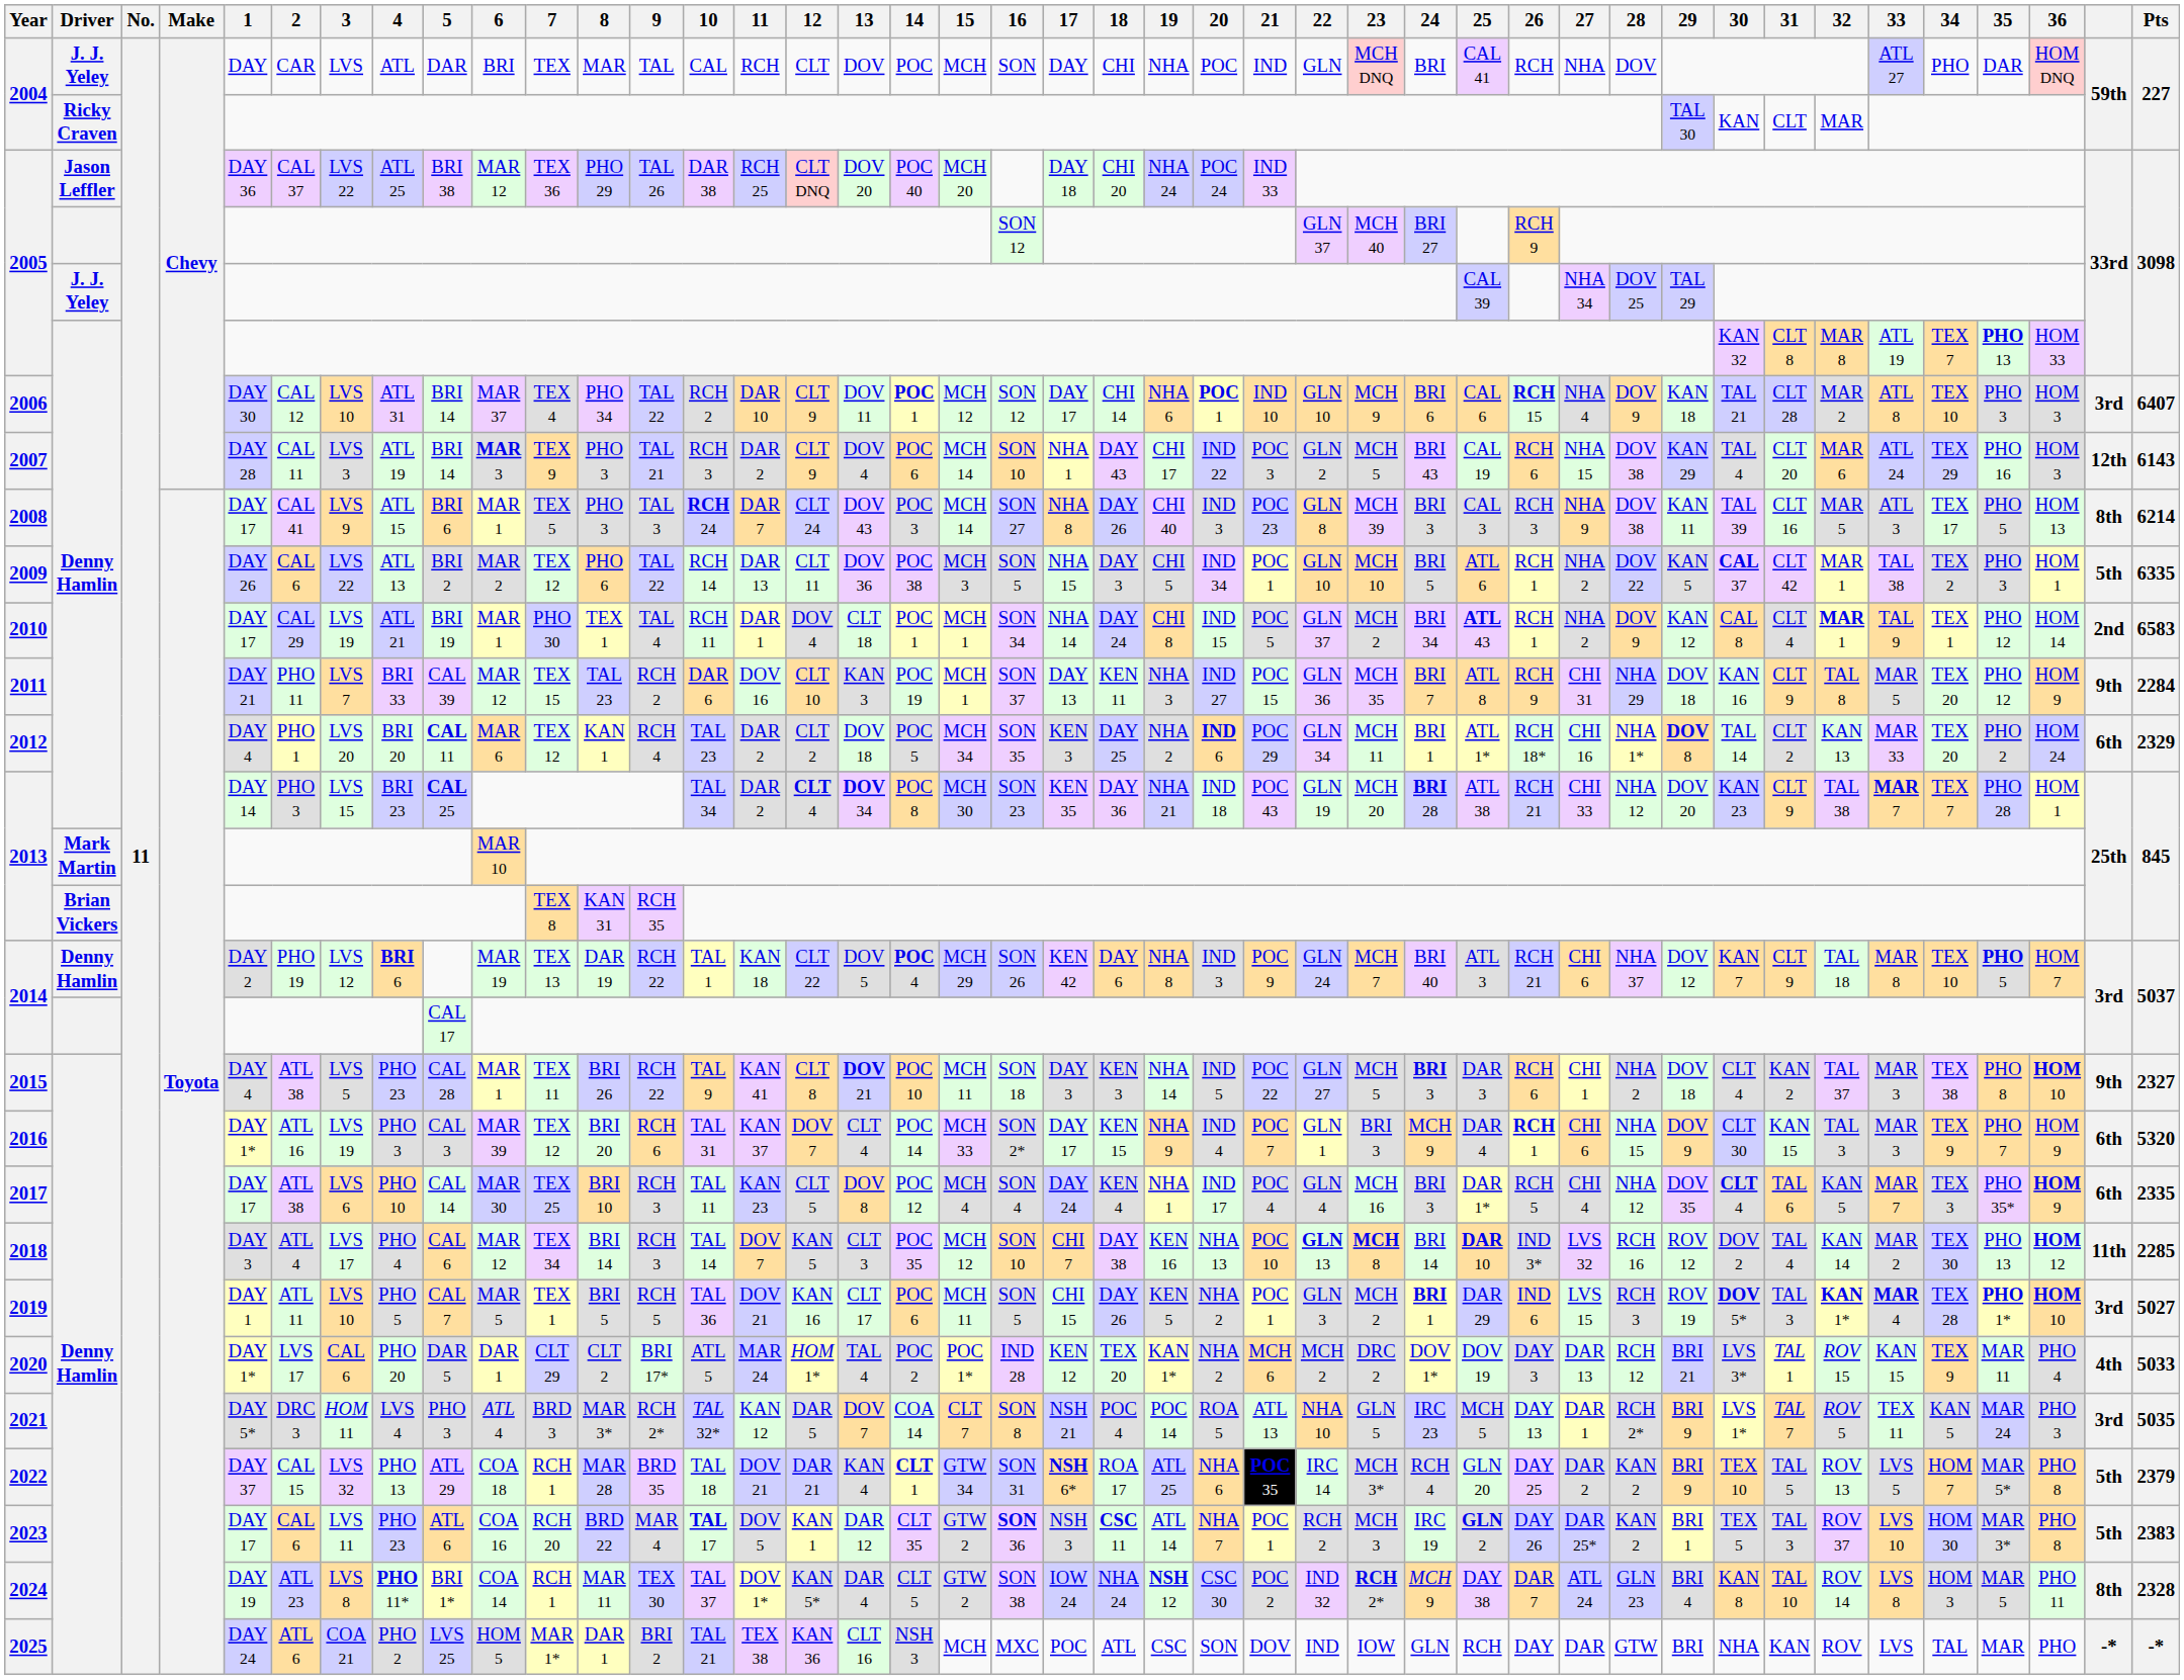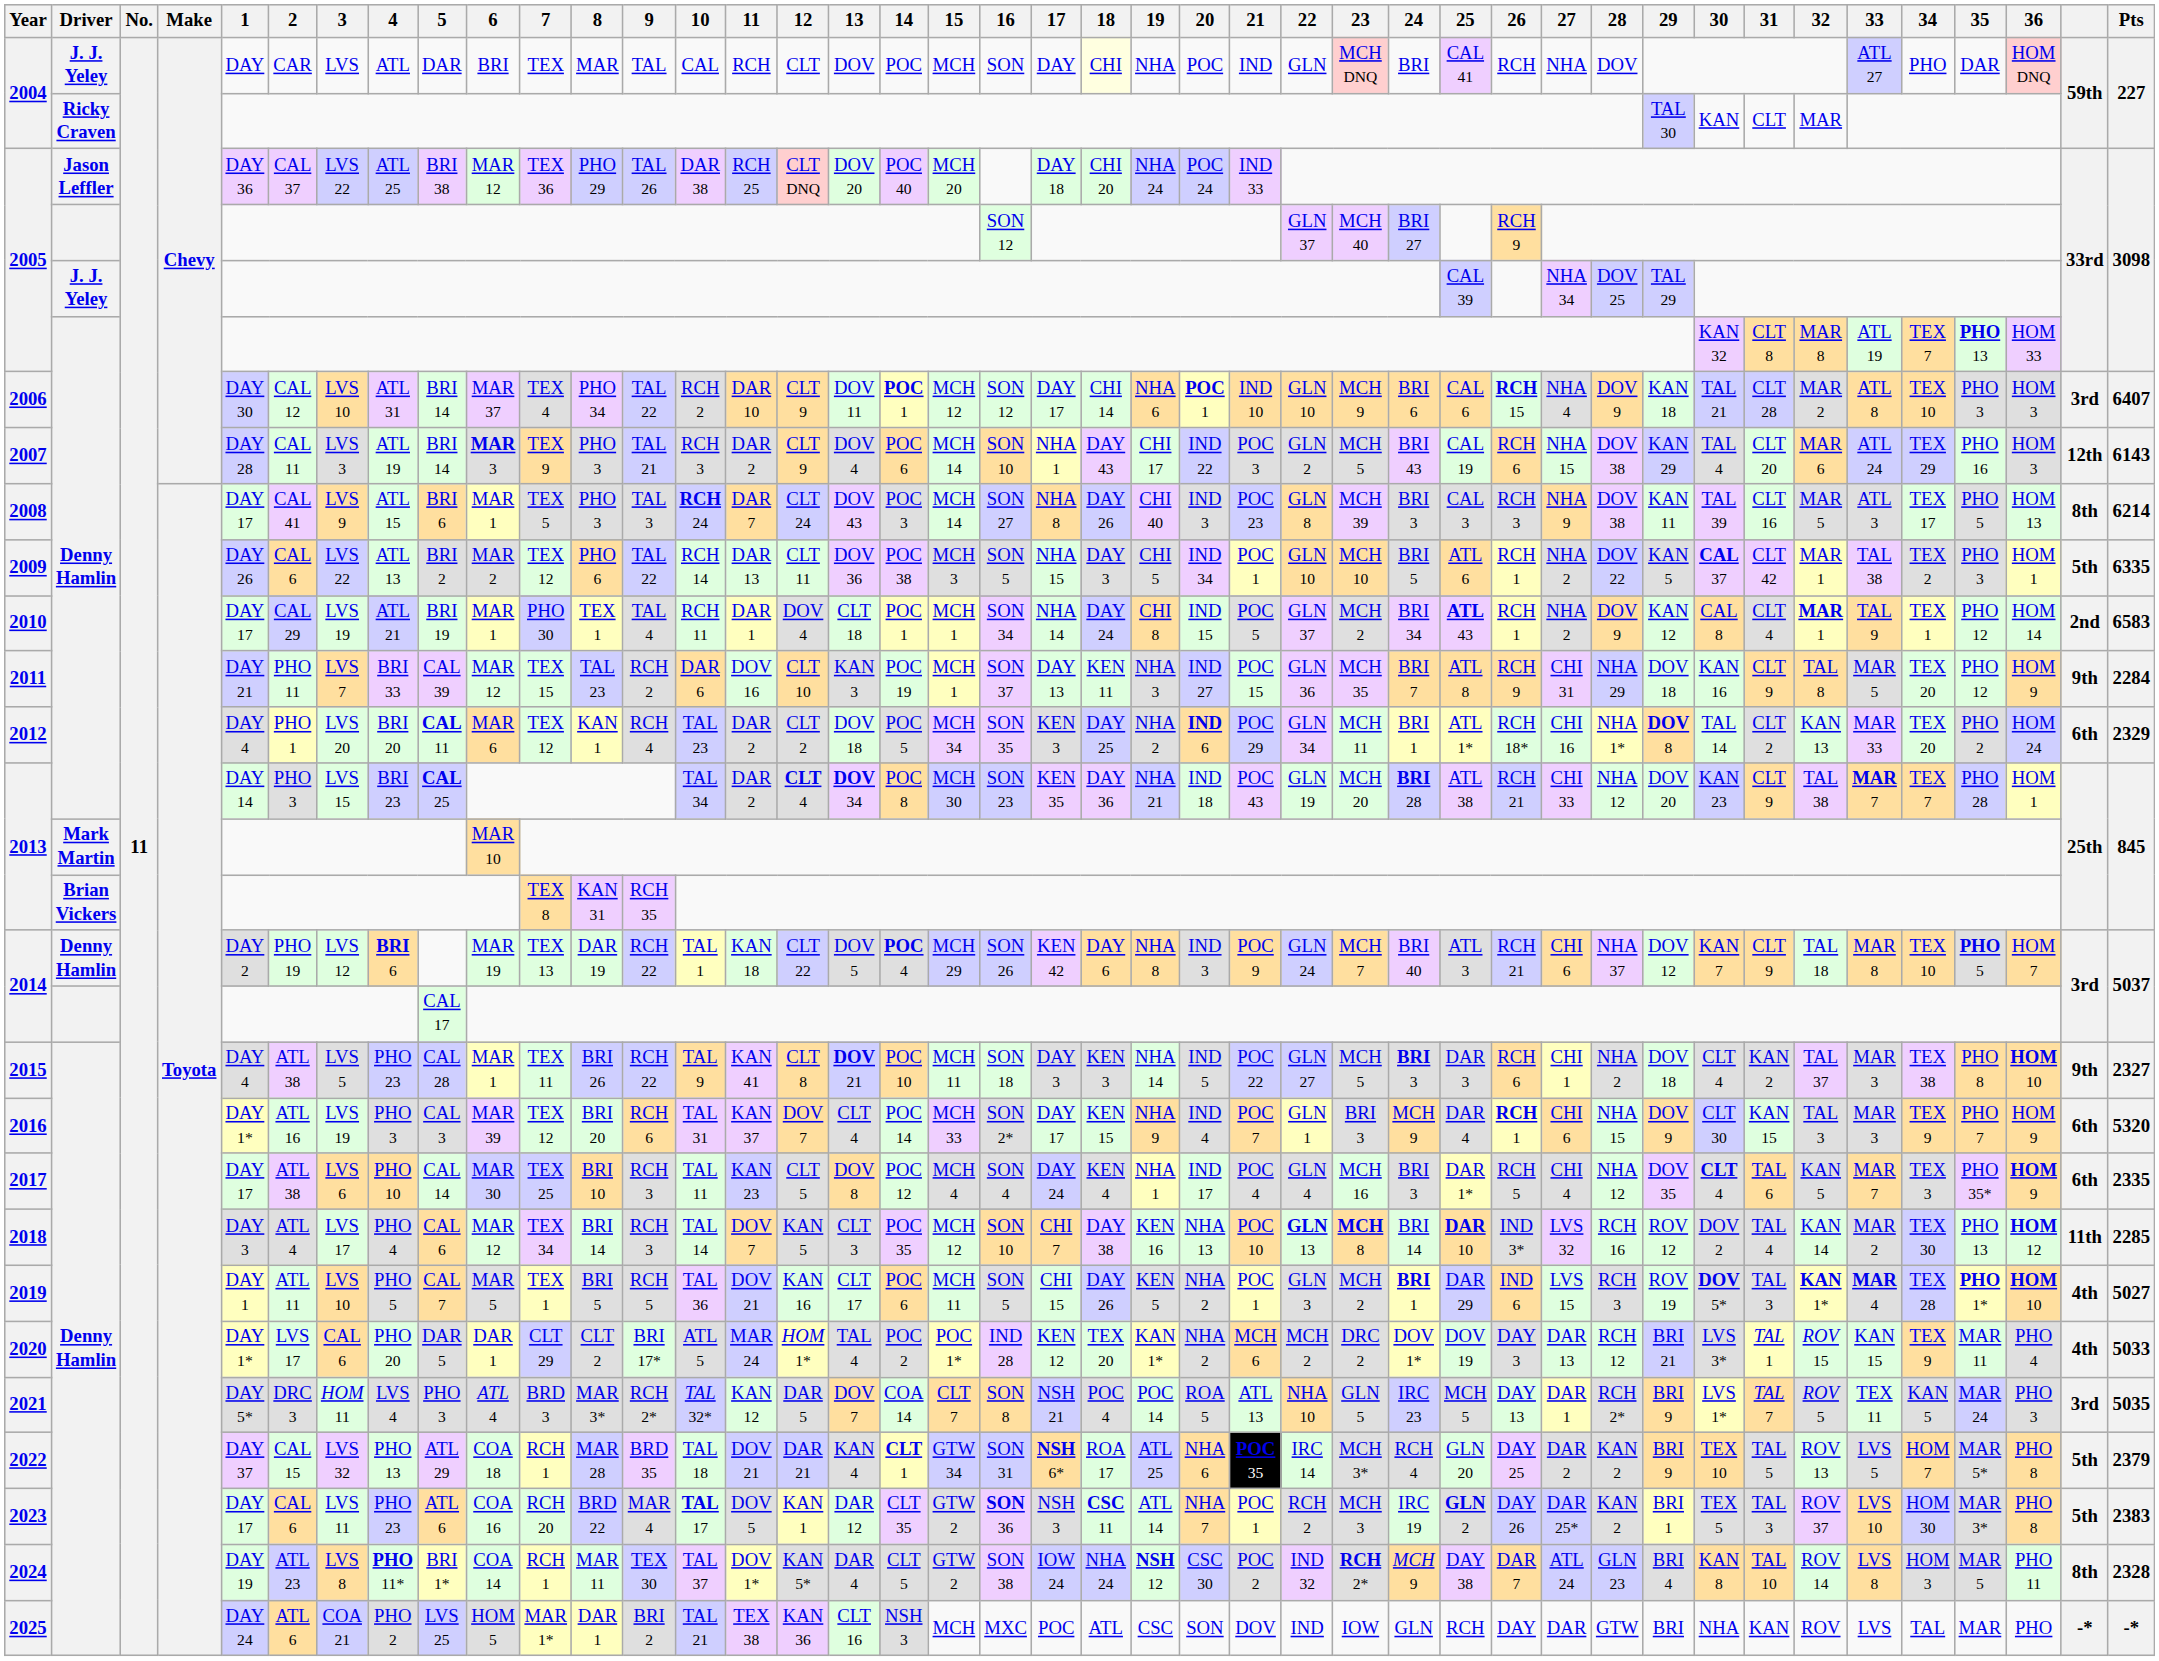2004 / J. J. Yeley | 18: no background -> lightyellow background
2019 | column 41: 3rd -> 4th
